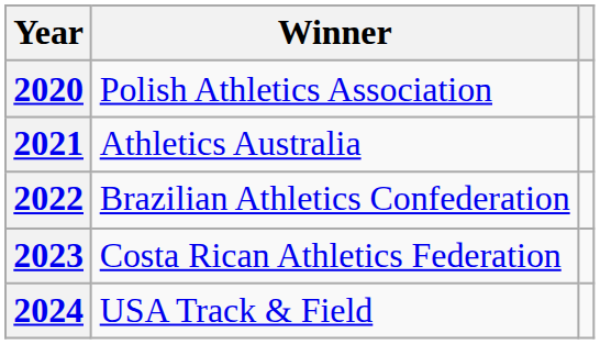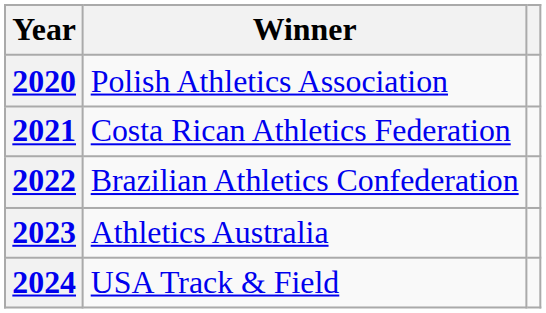2021 | Winner: Athletics Australia -> Costa Rican Athletics Federation
2023 | Winner: Costa Rican Athletics Federation -> Athletics Australia
